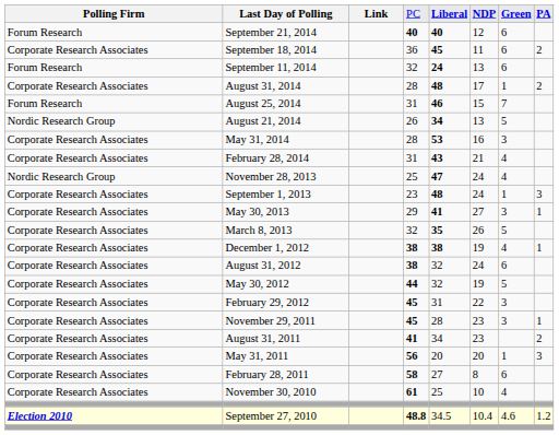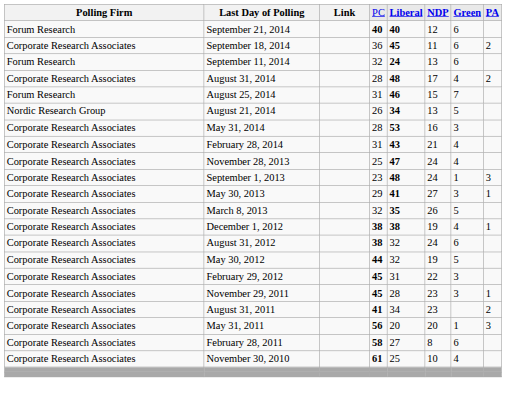August 31, 2014 | column 7: 1 -> 4
November 28, 2013 | column 1: Nordic Research Group -> Corporate Research Associates
- row: Election 2010 | September 27, 2010 | 48.8 | 34.5 | 10.4 | 4.6 | 1.2
